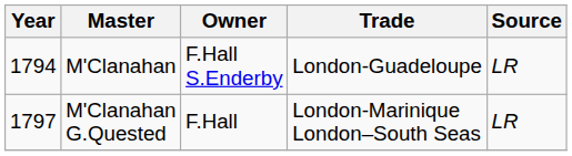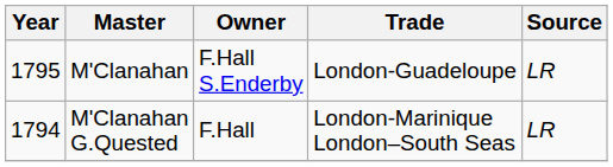M'Clanahan | Year: 1794 -> 1795
M'Clanahan G.Quested | Year: 1797 -> 1794
